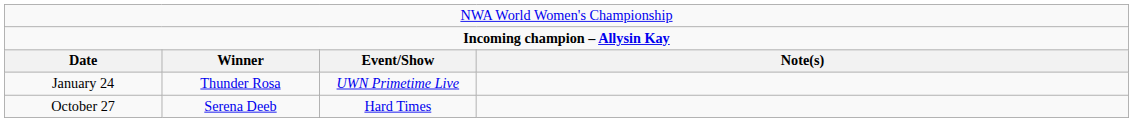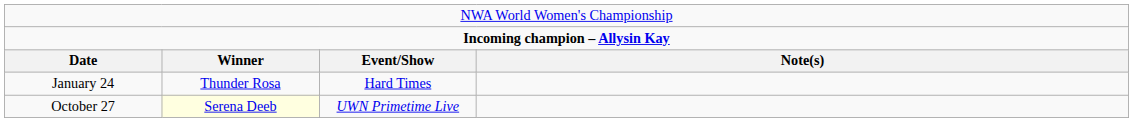January 24 | column 3: UWN Primetime Live -> Hard Times
October 27 | column 2: no background -> lightyellow background
October 27 | column 3: Hard Times -> UWN Primetime Live
